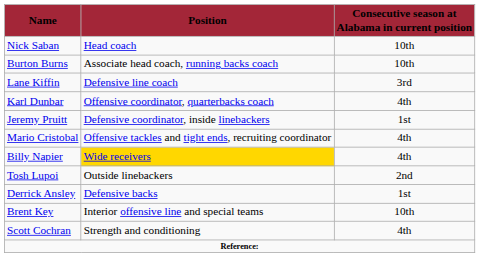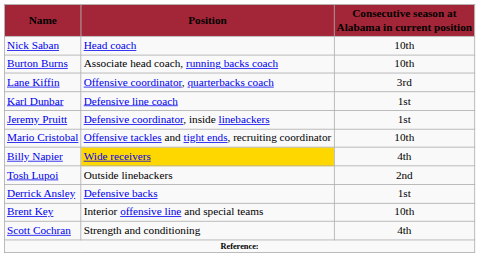Lane Kiffin | Position: Defensive line coach -> Offensive coordinator, quarterbacks coach
Karl Dunbar | Position: Offensive coordinator, quarterbacks coach -> Defensive line coach
Karl Dunbar | Consecutive season at Alabama in current position: 4th -> 1st
Mario Cristobal | Consecutive season at Alabama in current position: 4th -> 10th
